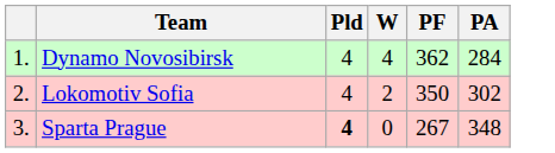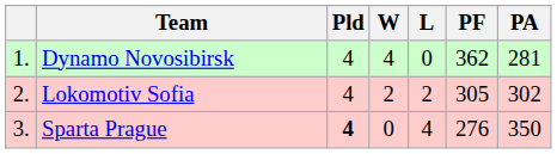+ column: L | 0 | 2 | 4
Dynamo Novosibirsk | PA: 284 -> 281
Lokomotiv Sofia | PF: 350 -> 305
Sparta Prague | PF: 267 -> 276
Sparta Prague | PA: 348 -> 350
